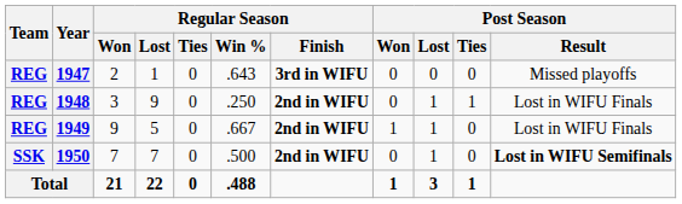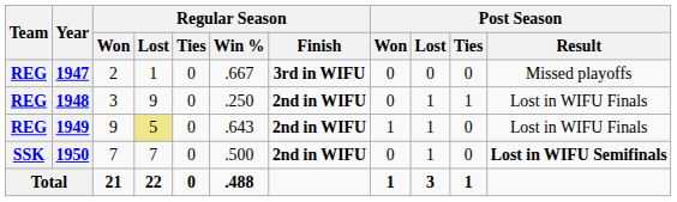1947 | Regular Season / Win %: .643 -> .667
1949 | Regular Season / Lost: no background -> khaki background
1949 | Regular Season / Win %: .667 -> .643
